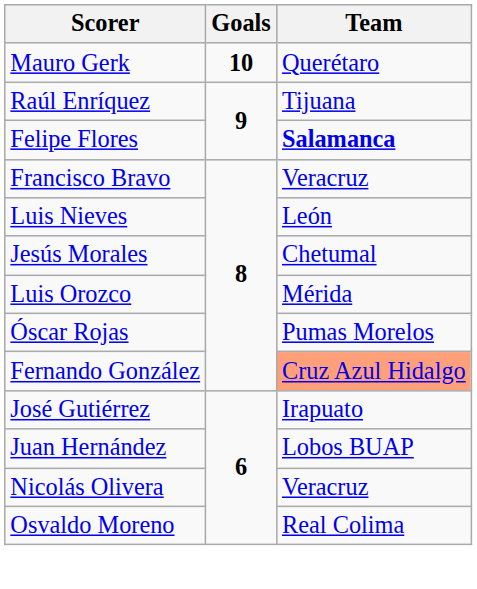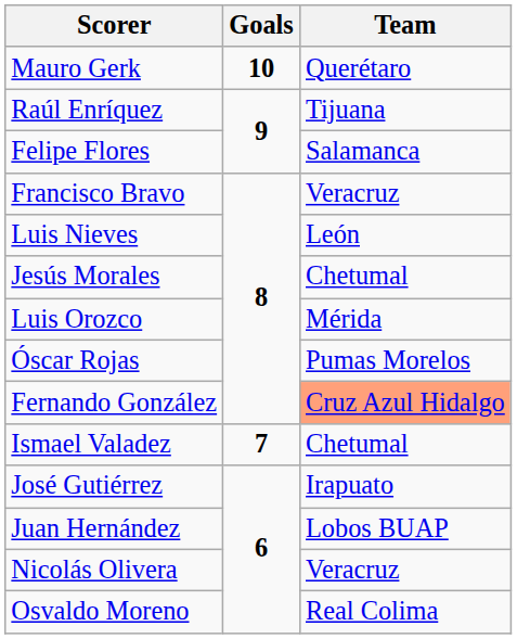Felipe Flores | Team: bold -> normal
+ row: Ismael Valadez | 7 | Chetumal
